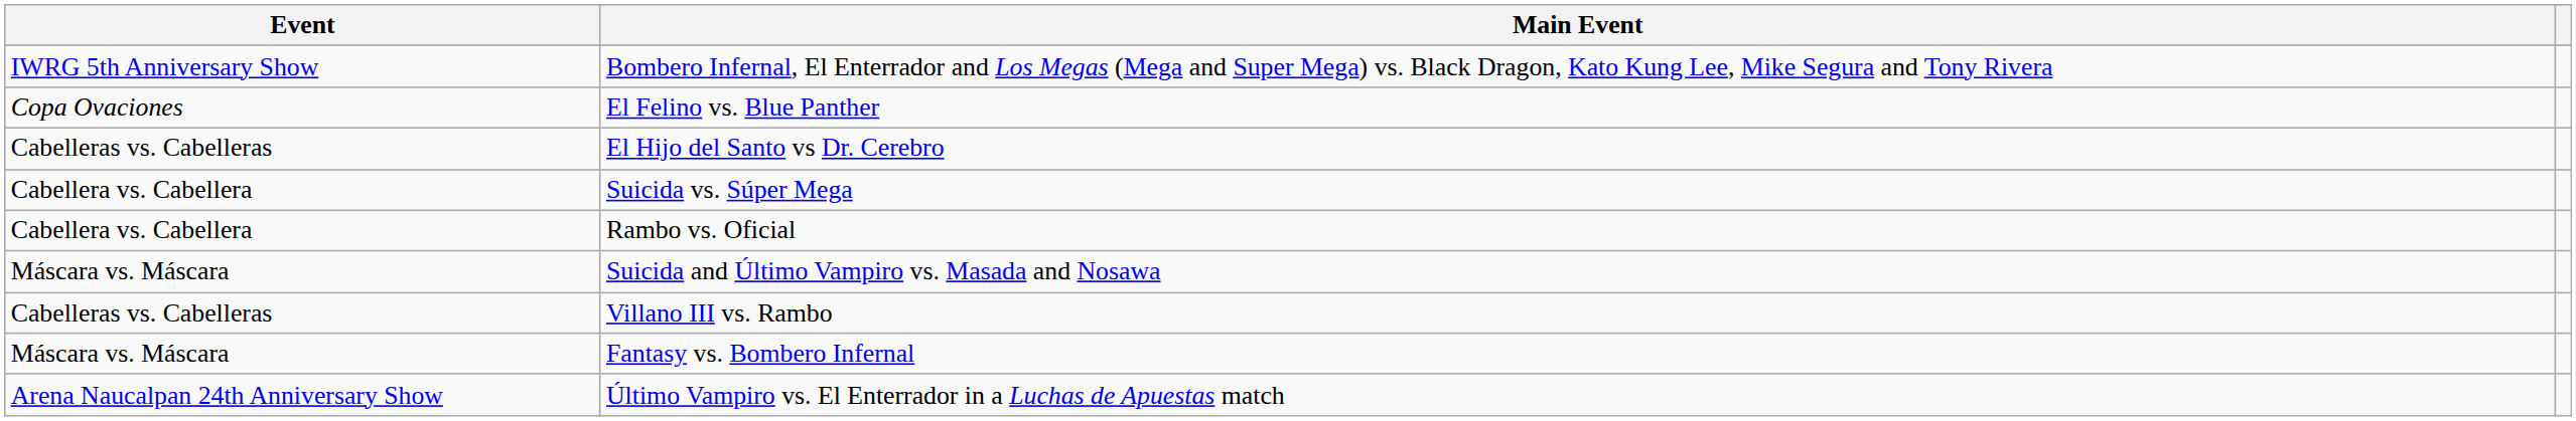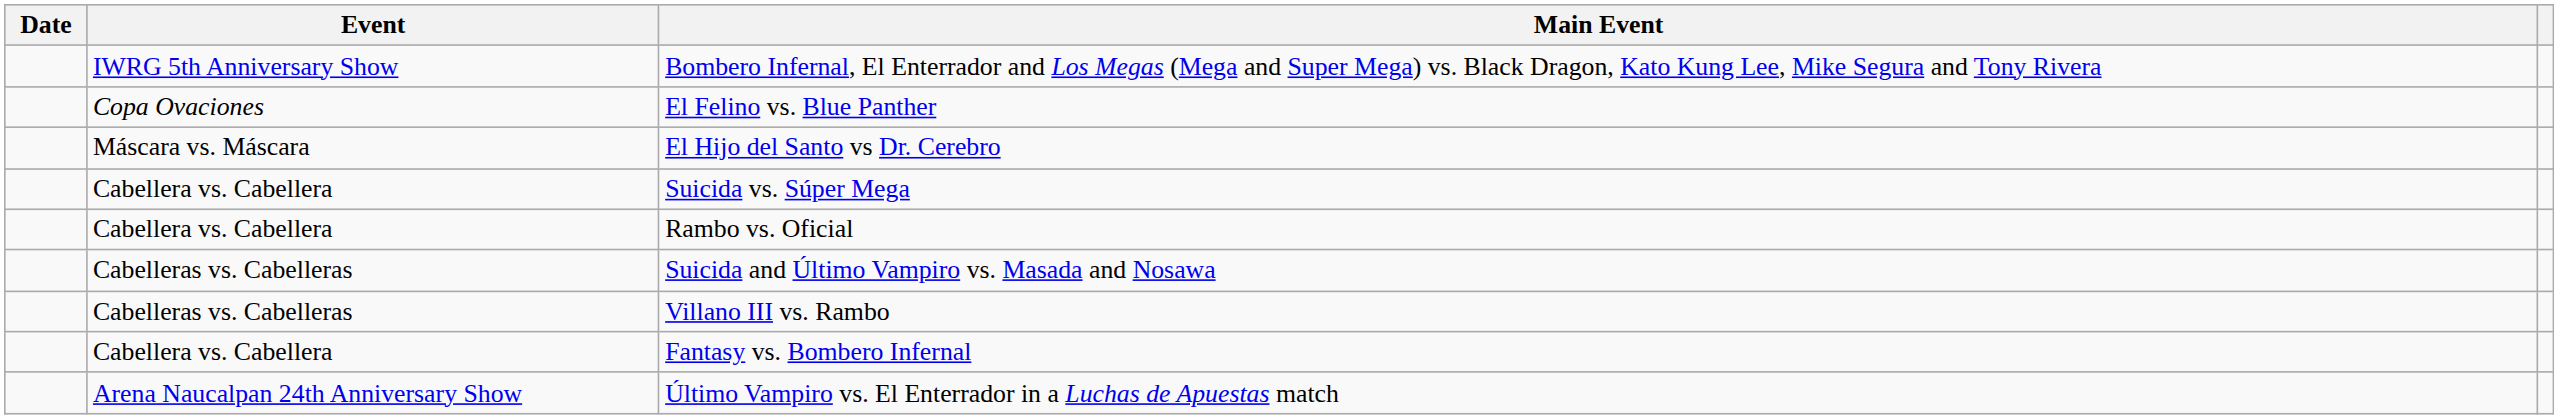+ column: Date
El Hijo del Santo vs Dr. Cerebro | Event: Cabelleras vs. Cabelleras -> Máscara vs. Máscara
Suicida and Último Vampiro vs. Masada and Nosawa | Event: Máscara vs. Máscara -> Cabelleras vs. Cabelleras
Fantasy vs. Bombero Infernal | Event: Máscara vs. Máscara -> Cabellera vs. Cabellera
